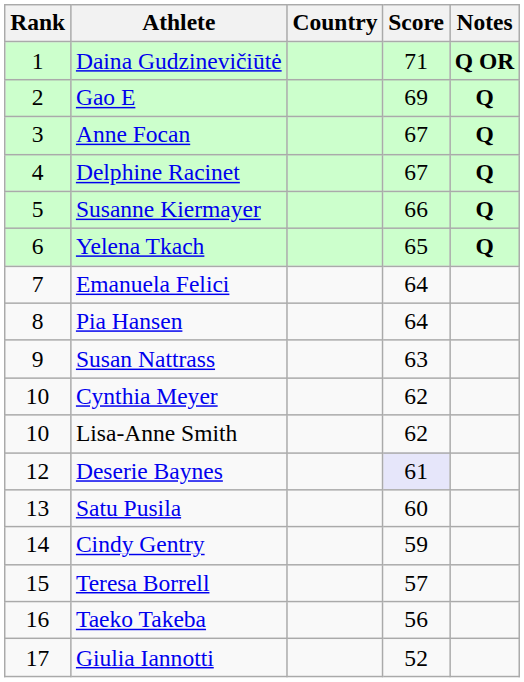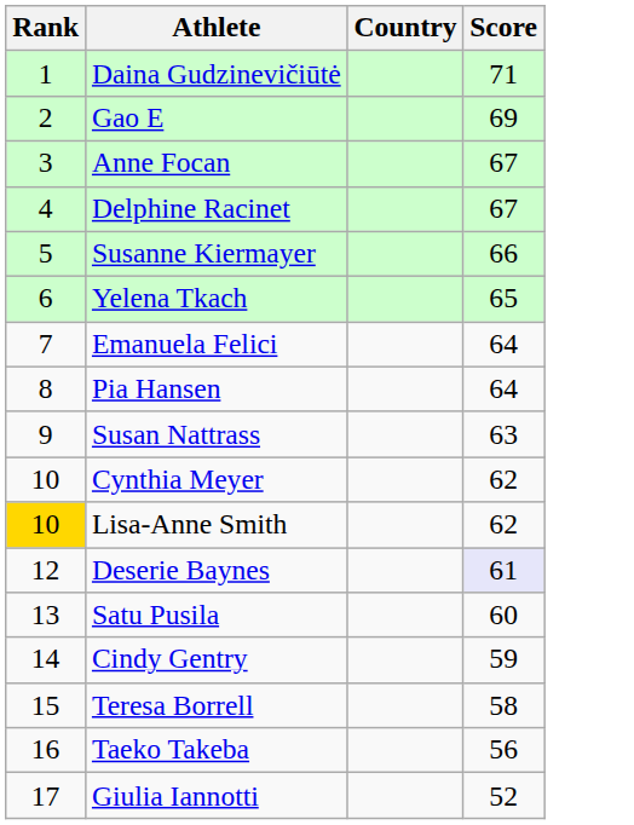- column: Notes | Q OR | Q | Q | Q | Q | Q
Lisa-Anne Smith | Rank: no background -> gold background
Teresa Borrell | Score: 57 -> 58
